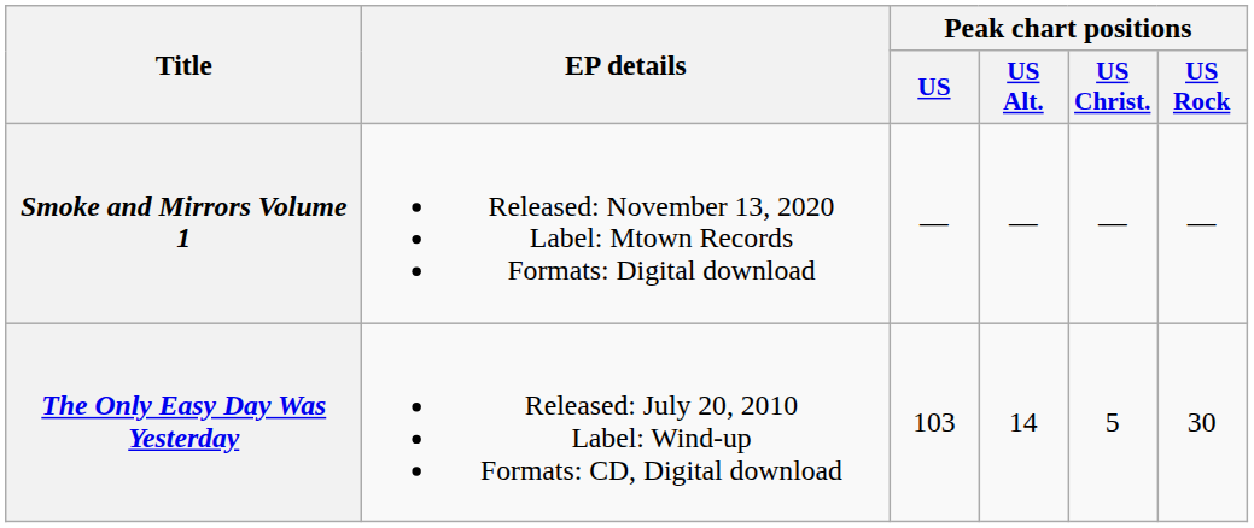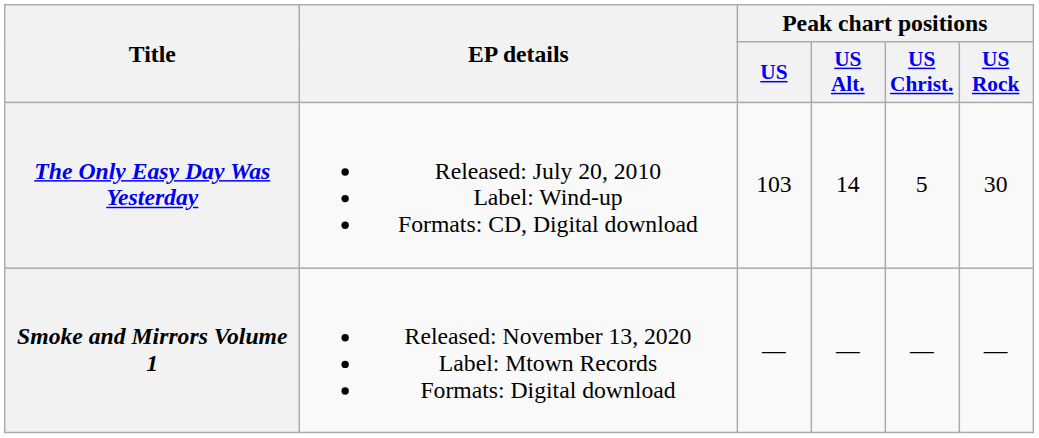rows swapped: The Only Easy Day Was Yesterday <-> Smoke and Mirrors Volume 1
